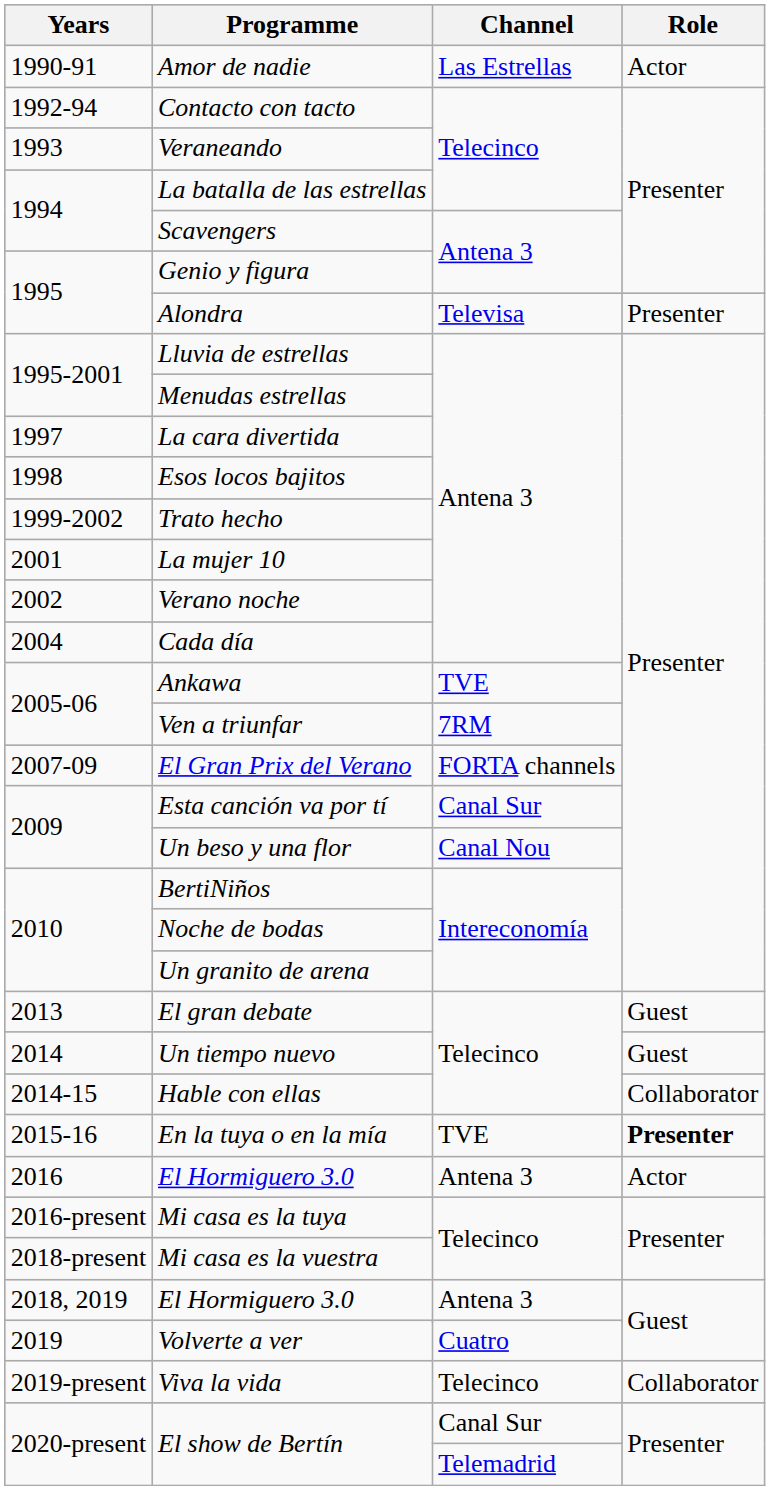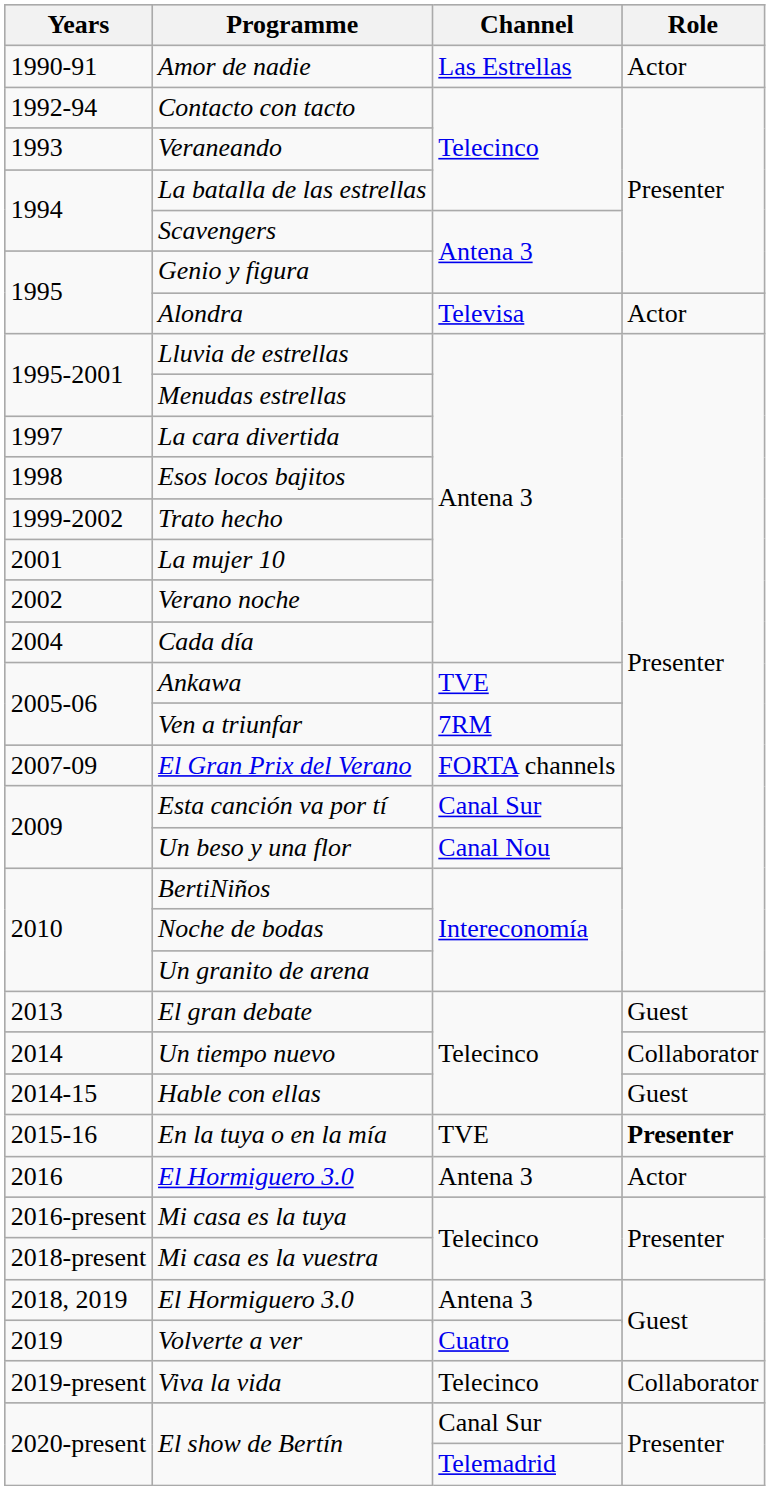Alondra | Role: Presenter -> Actor
Un tiempo nuevo | Role: Guest -> Collaborator
Hable con ellas | Role: Collaborator -> Guest
